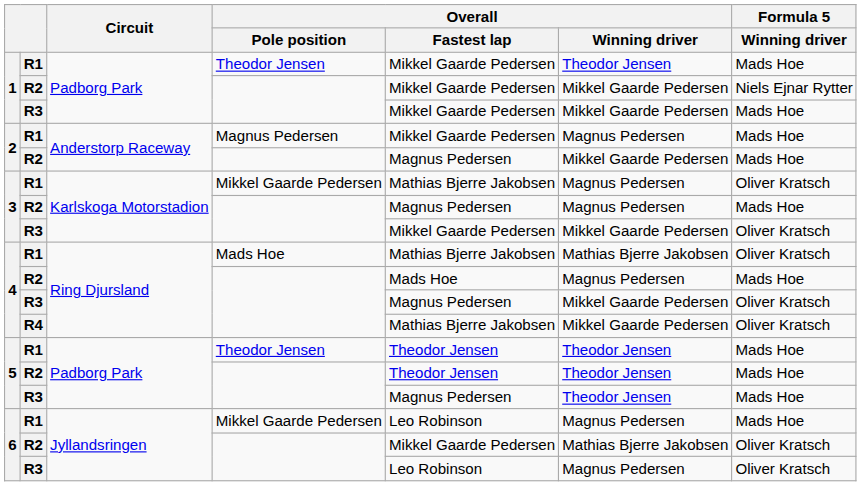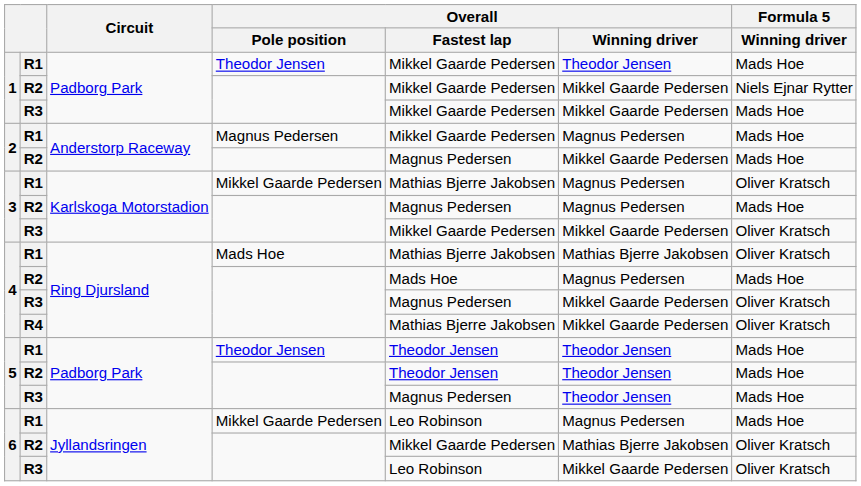6 / R3 | Overall / Winning driver: Magnus Pedersen -> Mikkel Gaarde Pedersen
